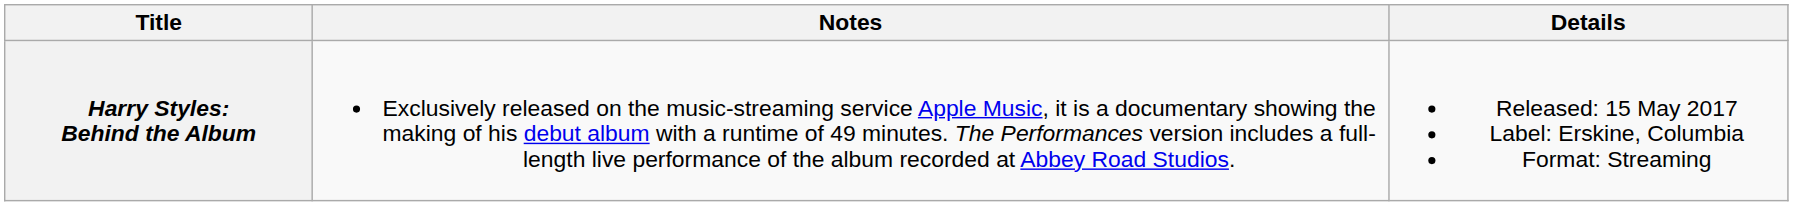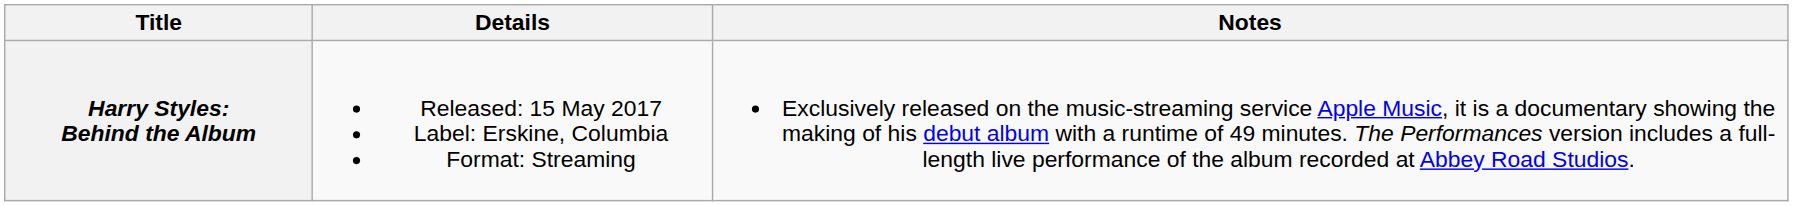columns swapped: Details <-> Notes
